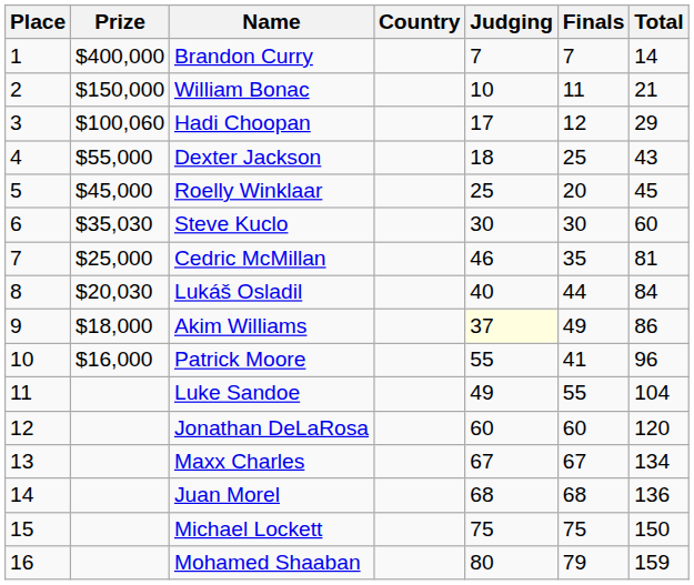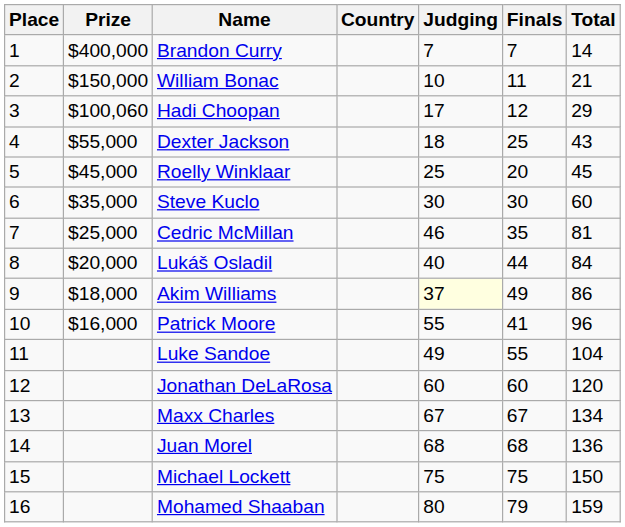Steve Kuclo | Prize: $35,030 -> $35,000
Lukáš Osladil | Prize: $20,030 -> $20,000
